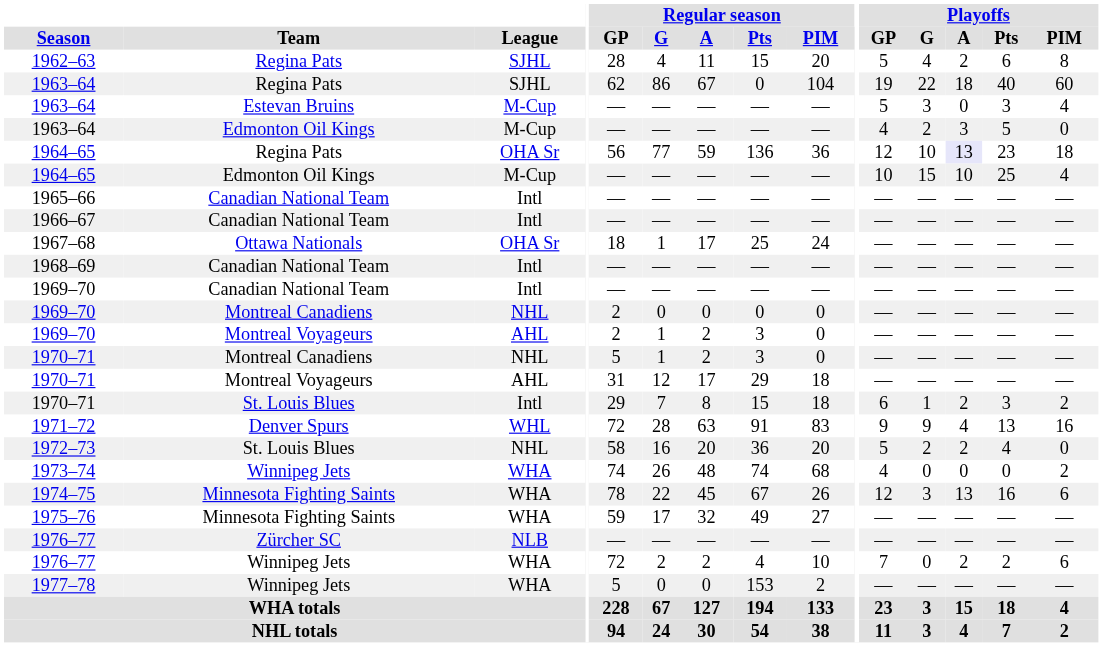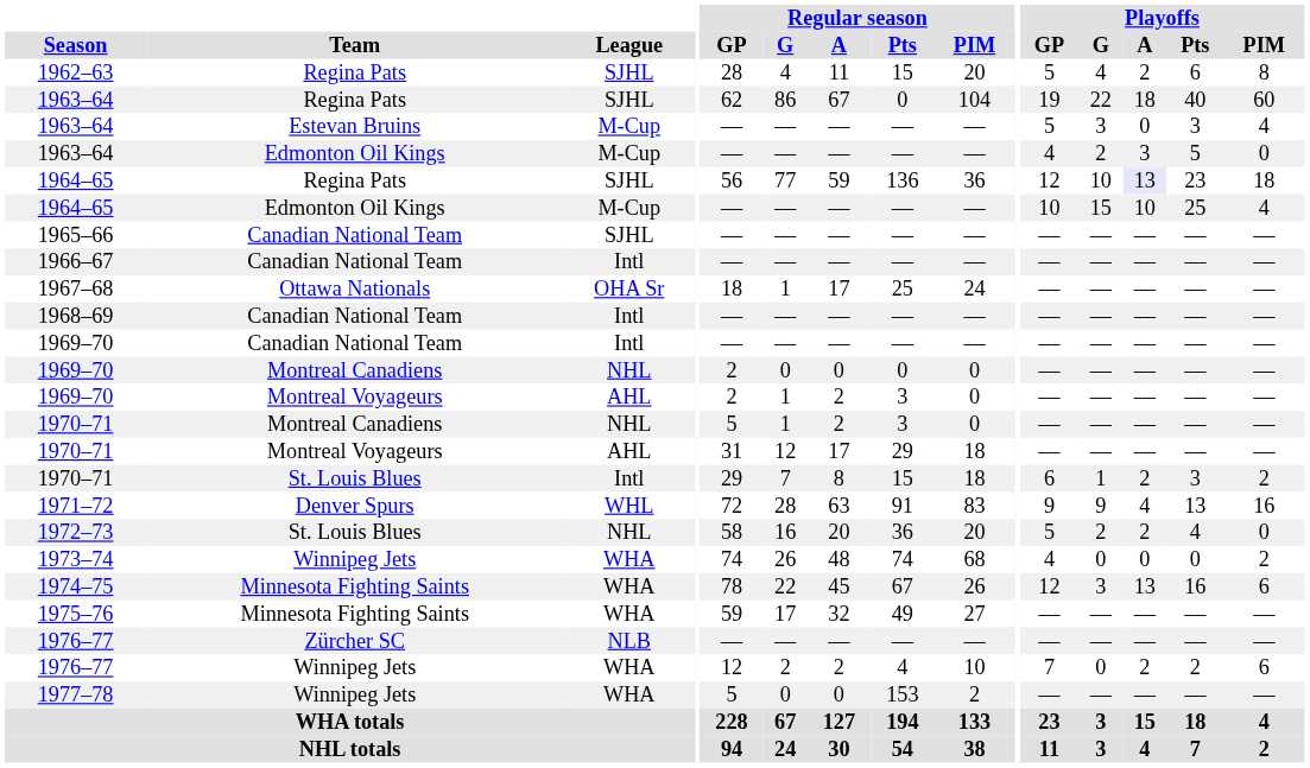1964–65 / Regina Pats | League: OHA Sr -> SJHL
1965–66 | League: Intl -> SJHL
1976–77 / Winnipeg Jets | Regular season / GP: 72 -> 12
